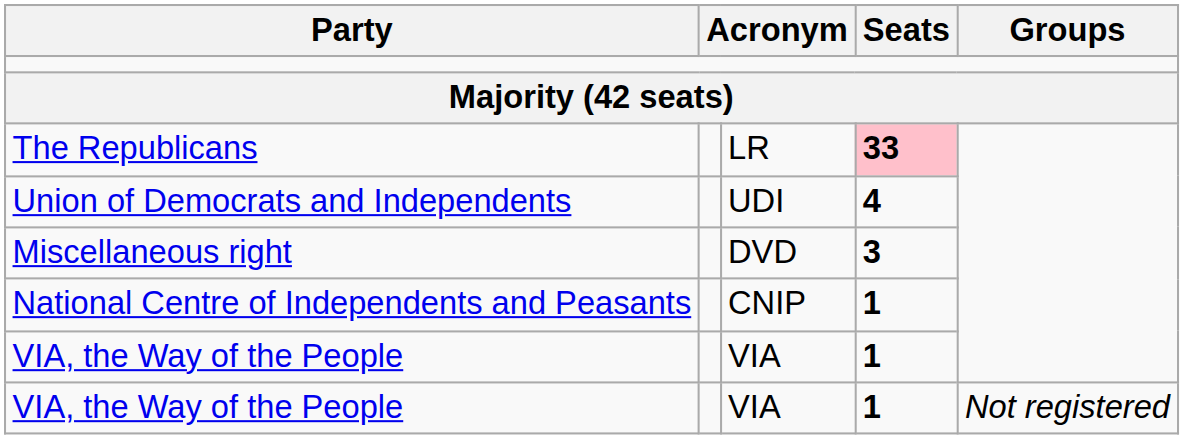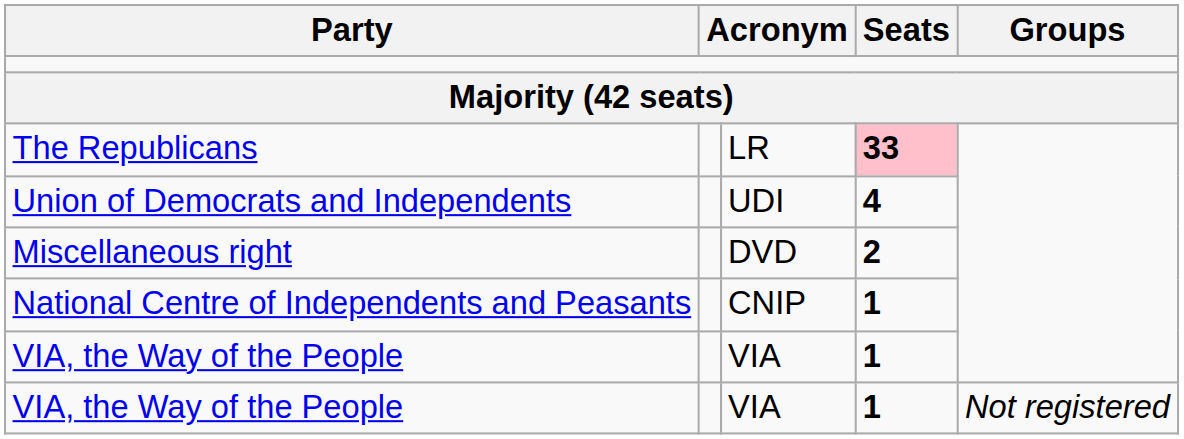Miscellaneous right | Seats: 3 -> 2
